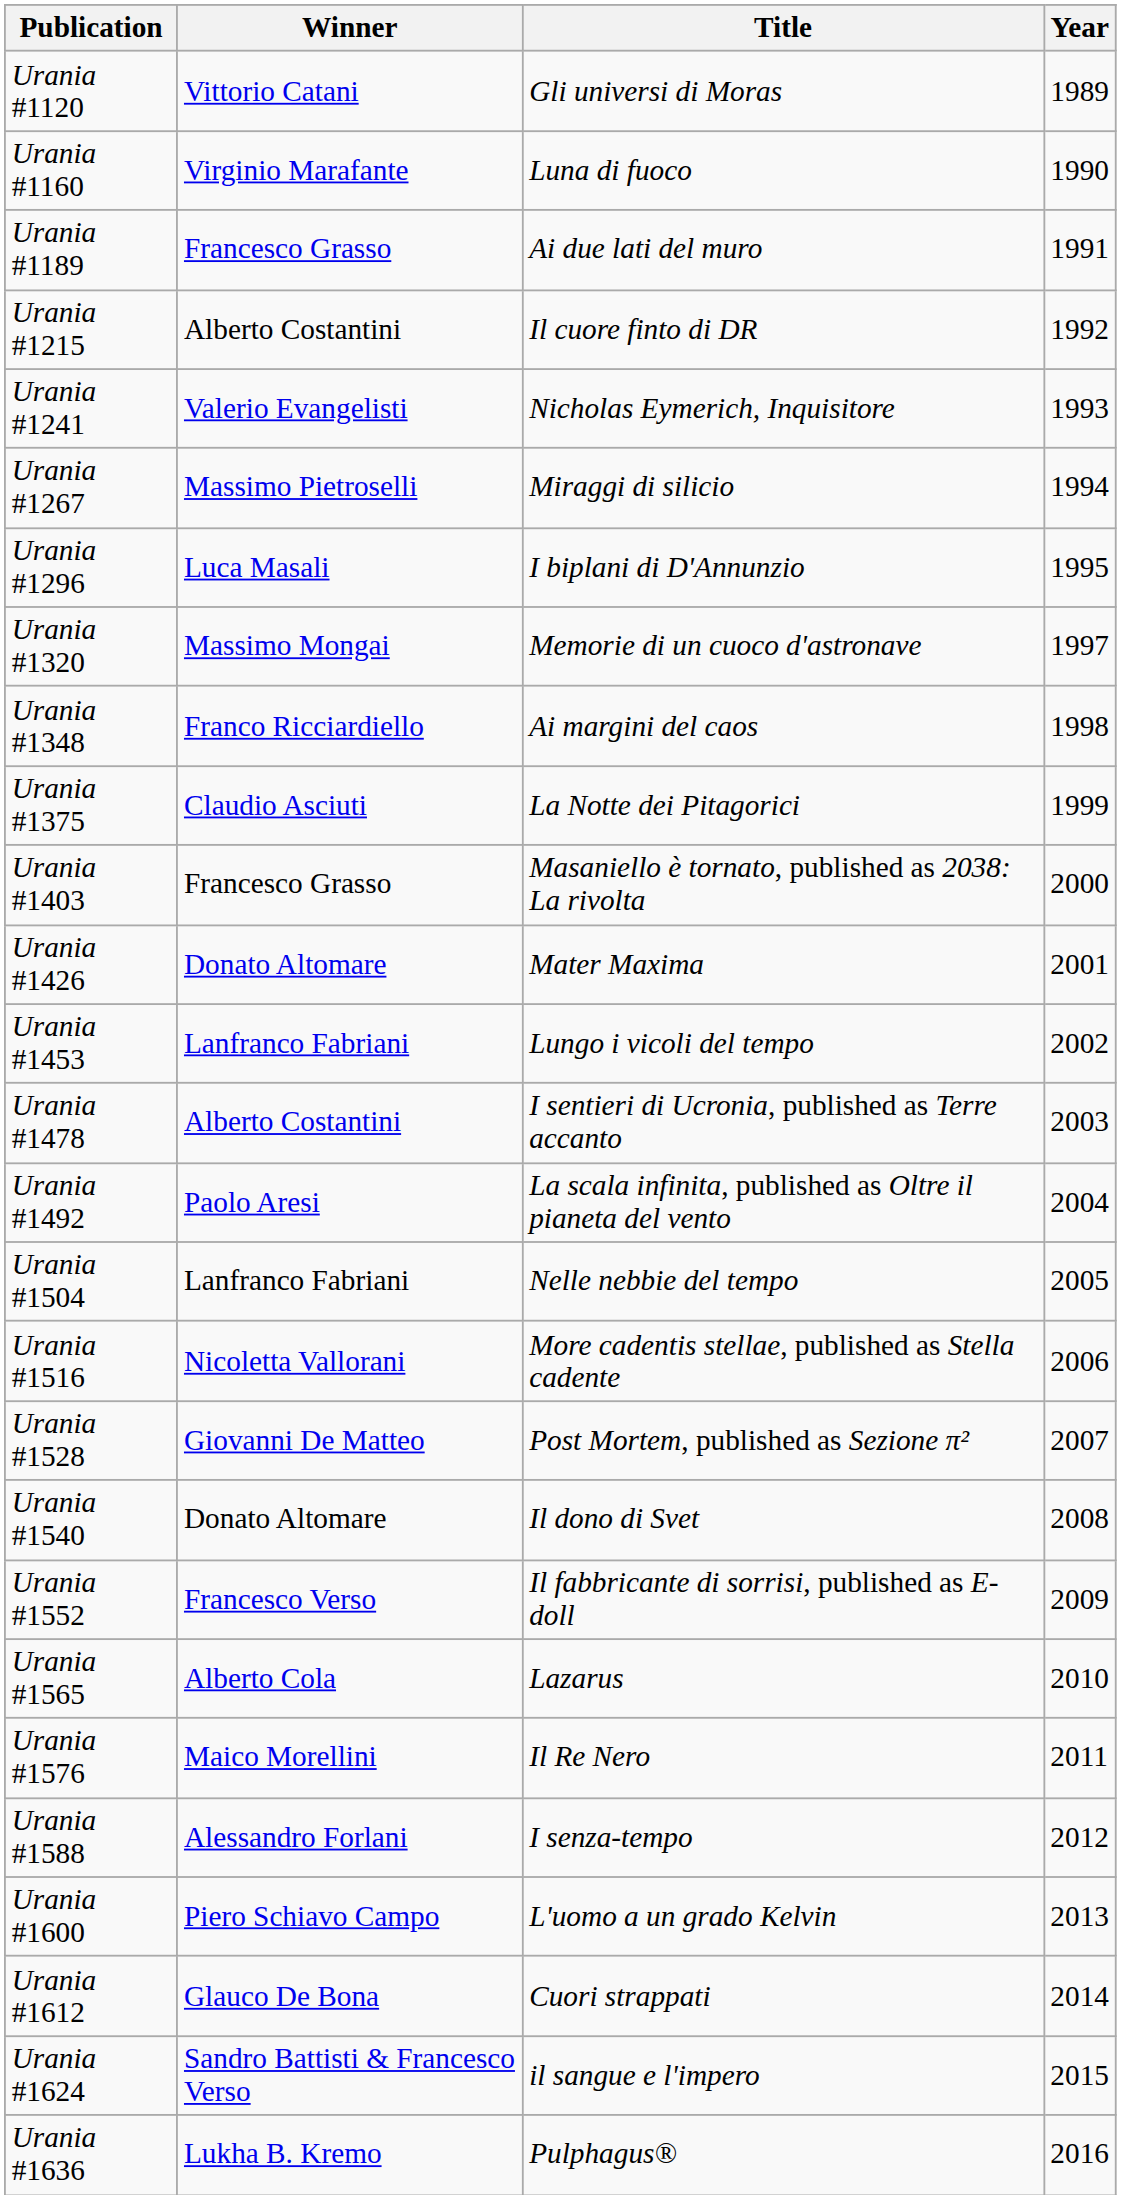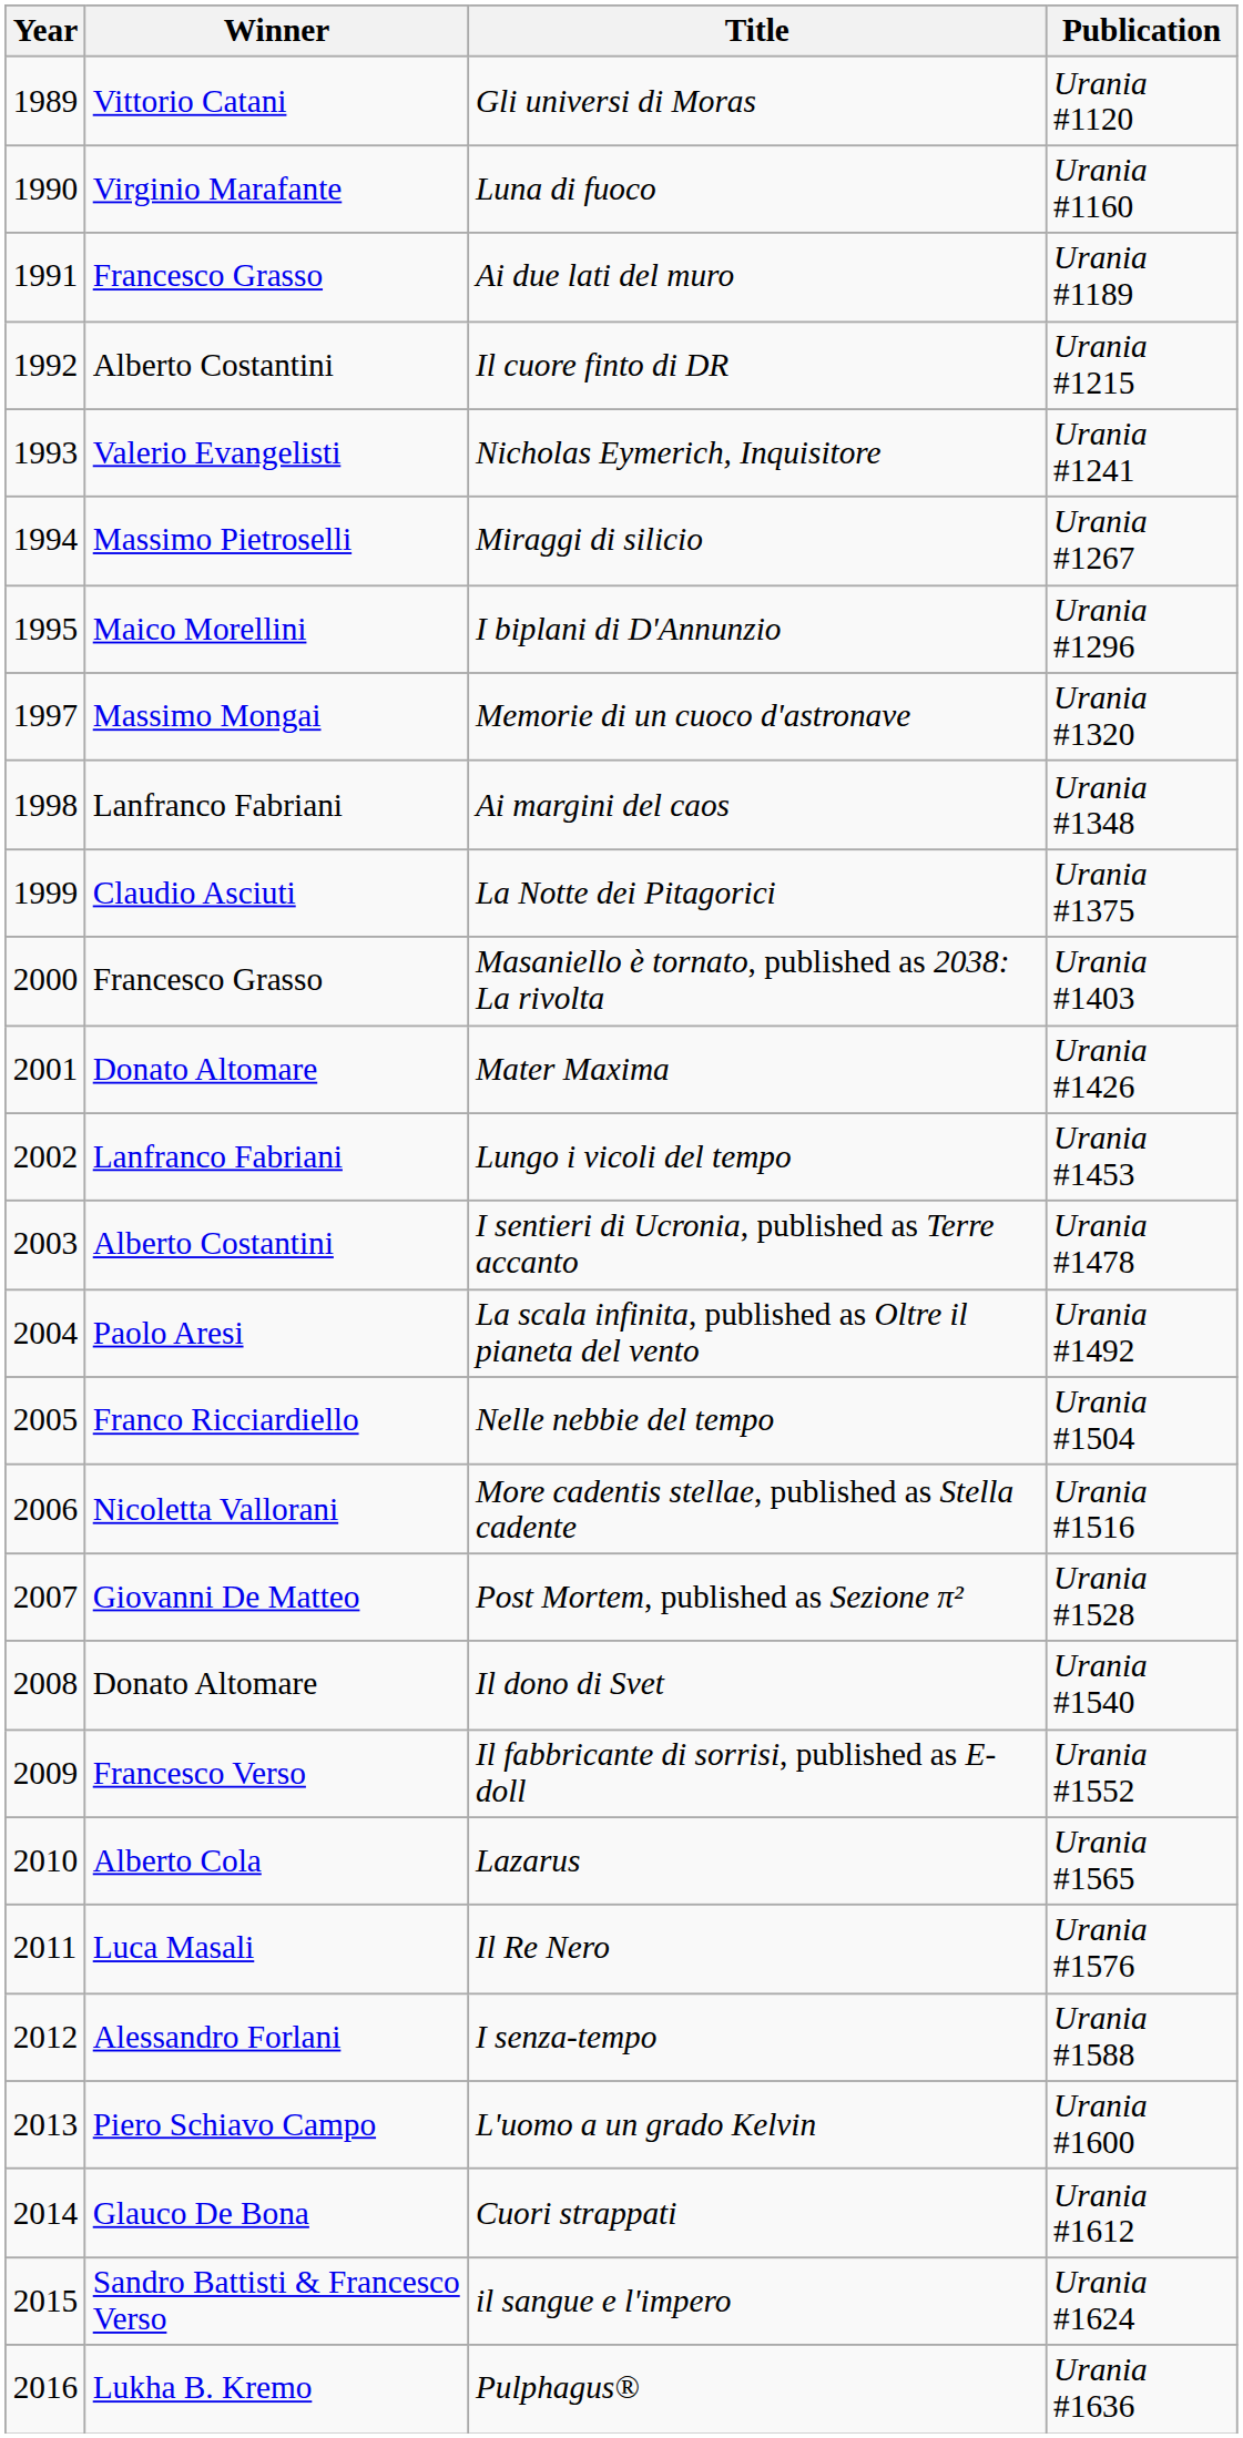columns swapped: Year <-> Publication
I biplani di D'Annunzio | Winner: Luca Masali -> Maico Morellini
Ai margini del caos | Winner: Franco Ricciardiello -> Lanfranco Fabriani
Nelle nebbie del tempo | Winner: Lanfranco Fabriani -> Franco Ricciardiello
Il Re Nero | Winner: Maico Morellini -> Luca Masali
